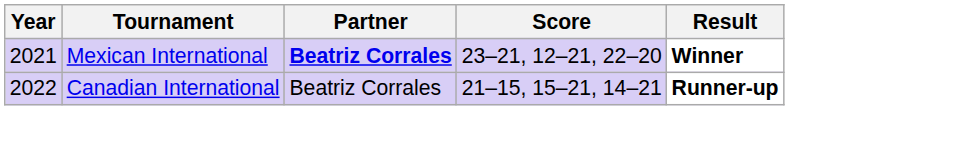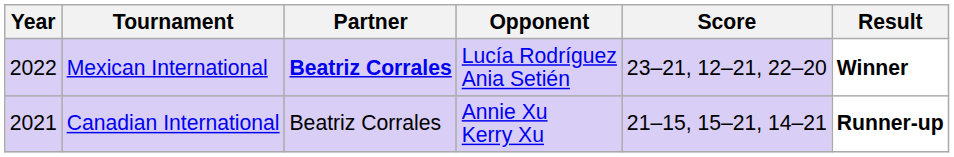+ column: Opponent | Lucía Rodríguez Ania Setién | Annie Xu Kerry Xu
Mexican International | Year: 2021 -> 2022
Canadian International | Year: 2022 -> 2021
